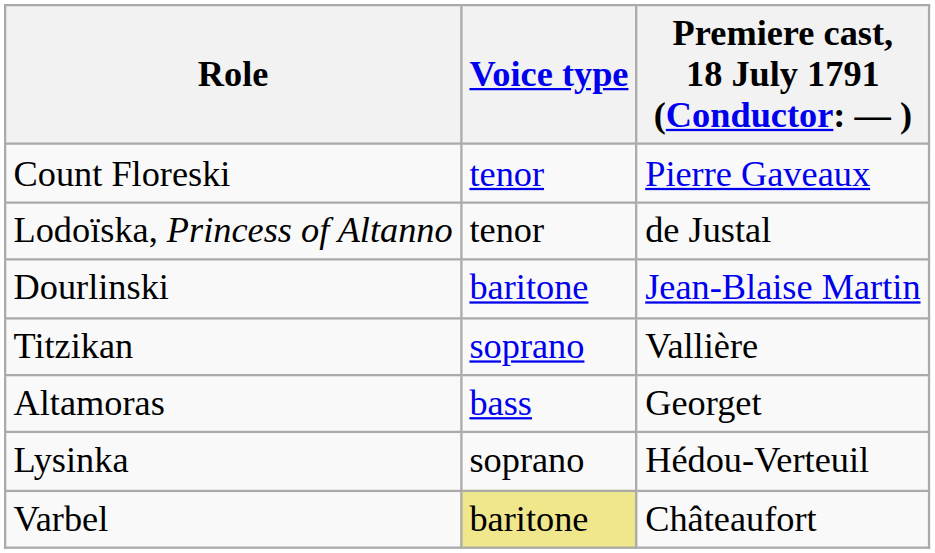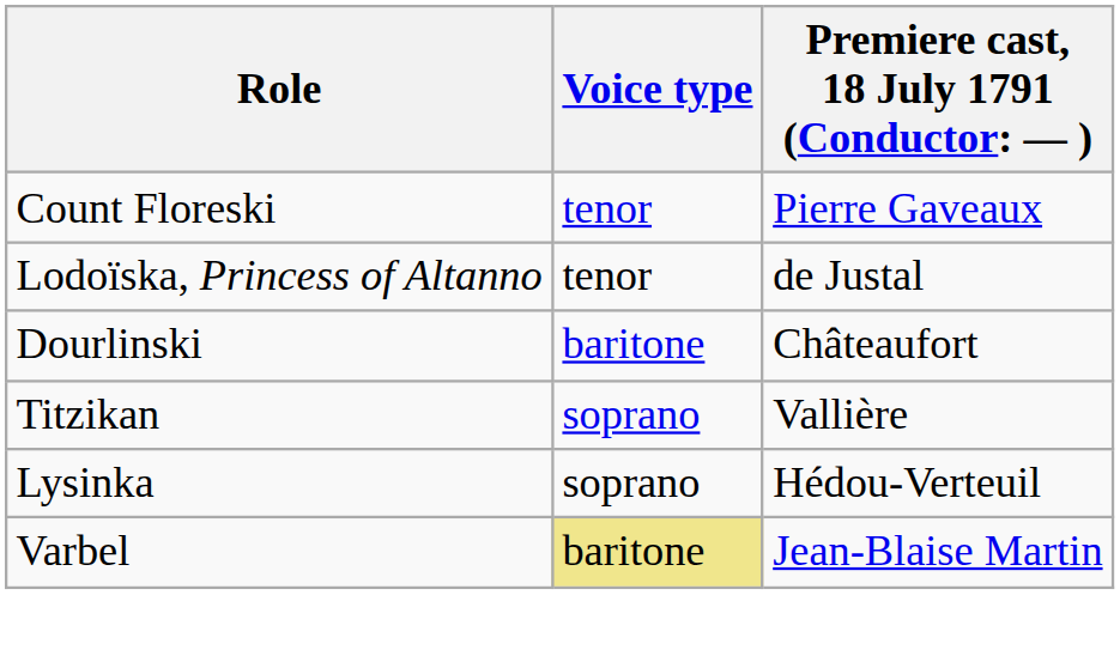Dourlinski | column 3: Jean-Blaise Martin -> Châteaufort
- row: Altamoras | bass | Georget
Varbel | column 3: Châteaufort -> Jean-Blaise Martin
